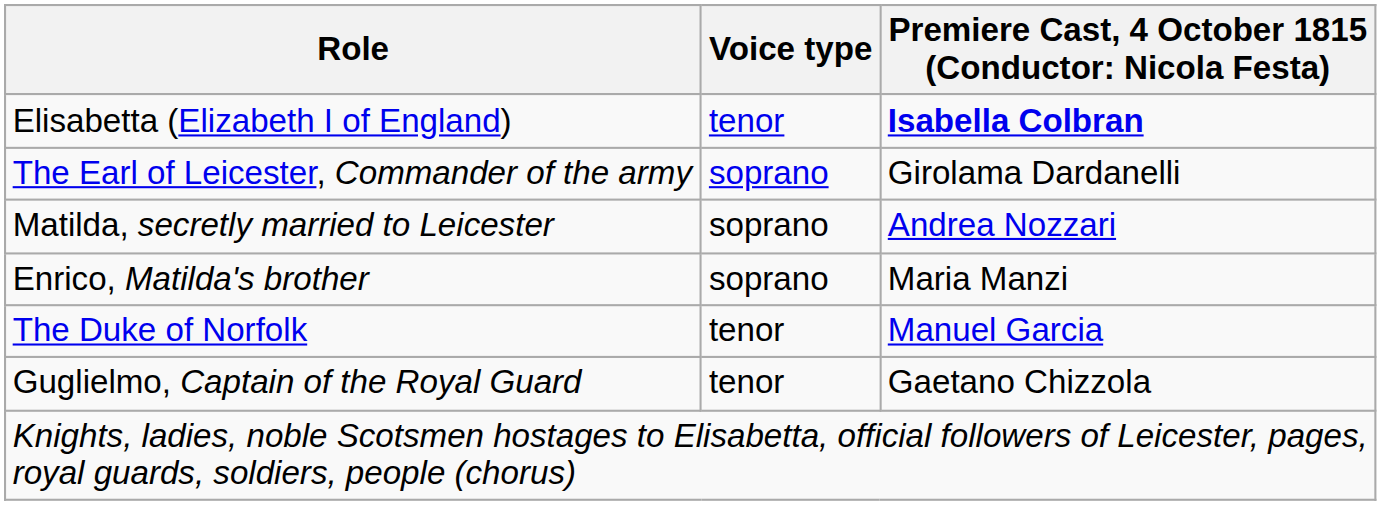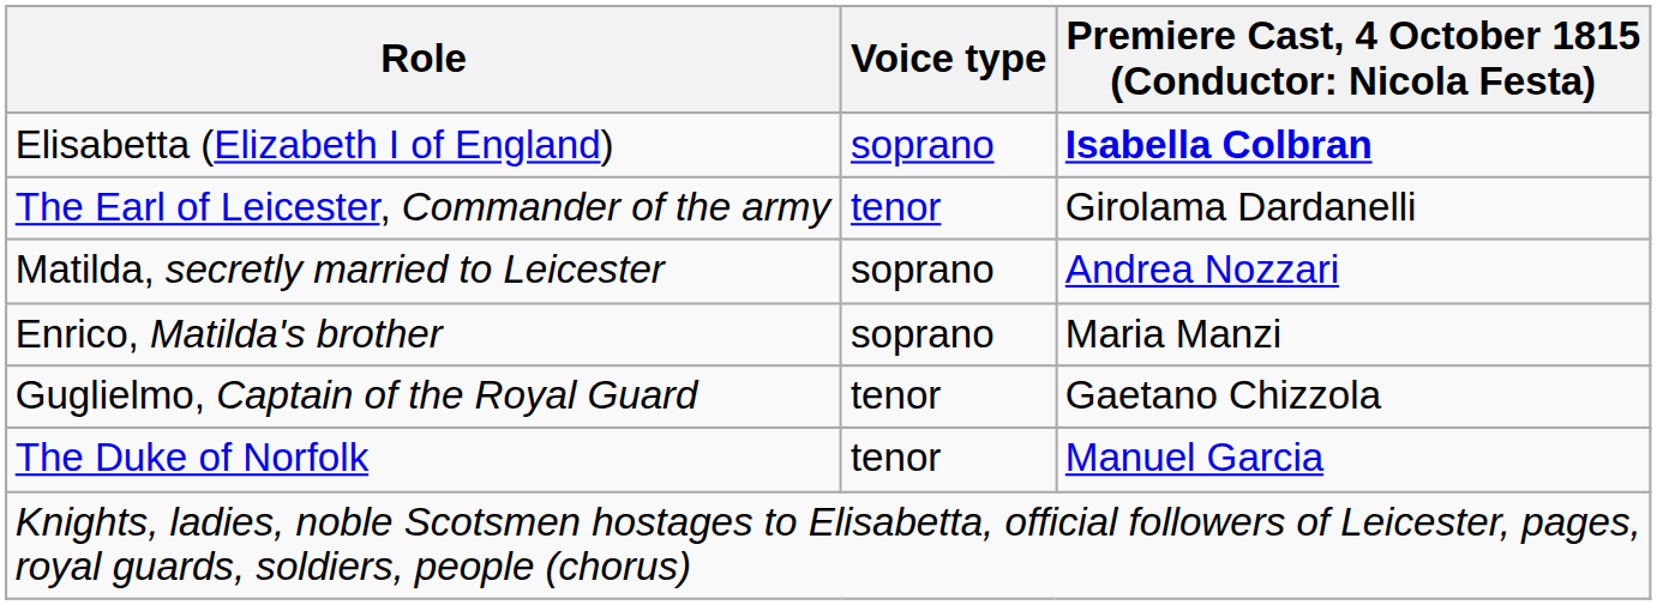Elisabetta (Elizabeth I of England) | Voice type: tenor -> soprano
The Earl of Leicester, Commander of the army | Voice type: soprano -> tenor
rows swapped: The Duke of Norfolk <-> Guglielmo, Captain of the Royal Guard
